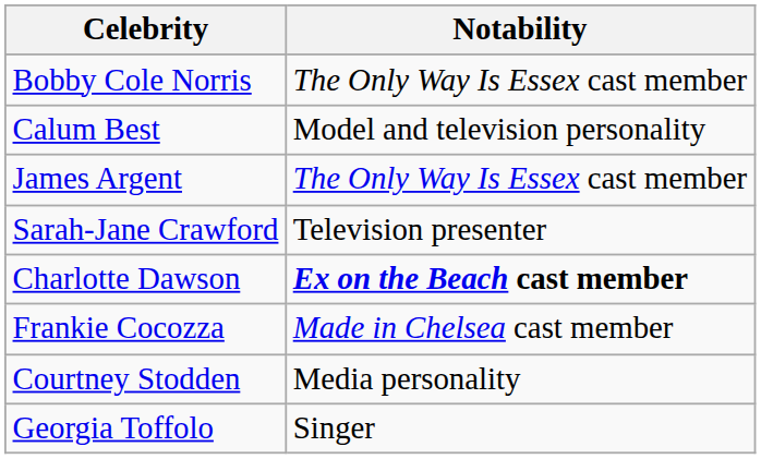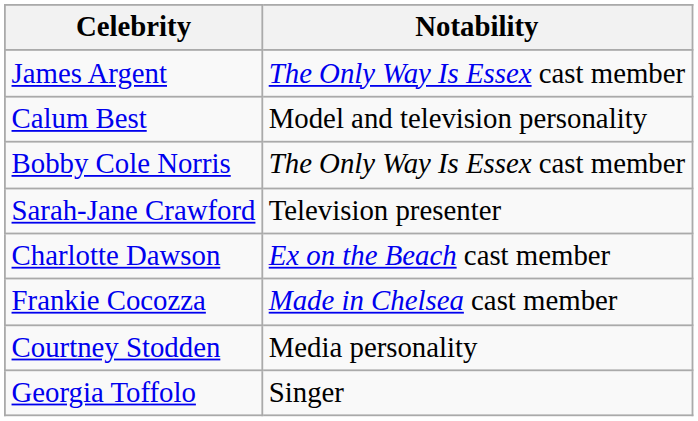rows swapped: James Argent <-> Bobby Cole Norris
Charlotte Dawson | Notability: bold -> normal
